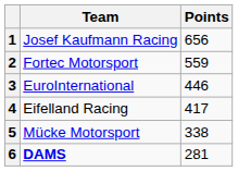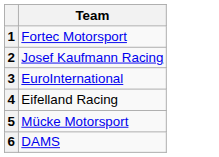- column: Points | 656 | 559 | 446 | 417 | 338 | 281
1 | Team: Josef Kaufmann Racing -> Fortec Motorsport
2 | Team: Fortec Motorsport -> Josef Kaufmann Racing
6 | Team: bold -> normal
